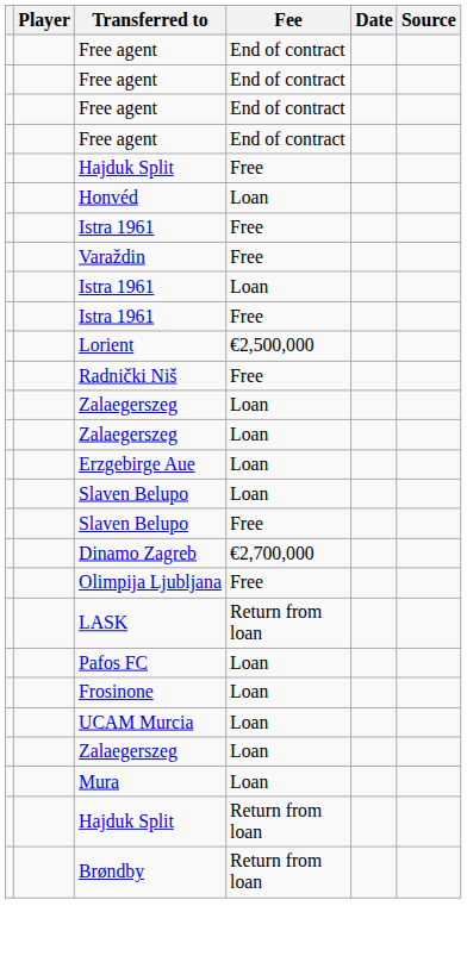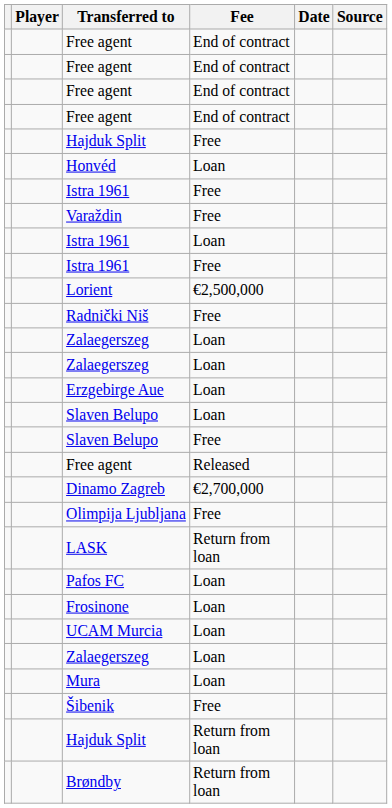+ row: Free agent | Released
+ row: Šibenik | Free
